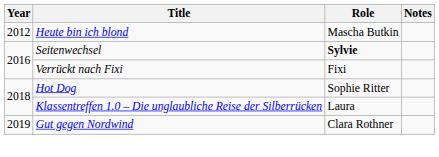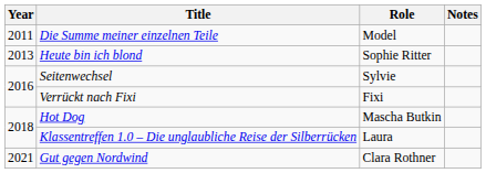+ row: 2011 | Die Summe meiner einzelnen Teile | Model
Heute bin ich blond | Year: 2012 -> 2013
Heute bin ich blond | Role: Mascha Butkin -> Sophie Ritter
Seitenwechsel | Role: bold -> normal
Hot Dog | Role: Sophie Ritter -> Mascha Butkin
Gut gegen Nordwind | Year: 2019 -> 2021
